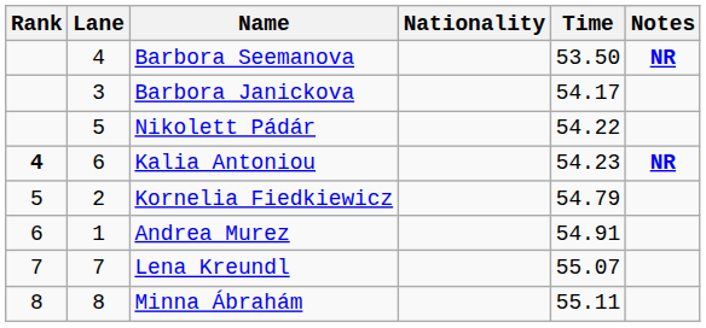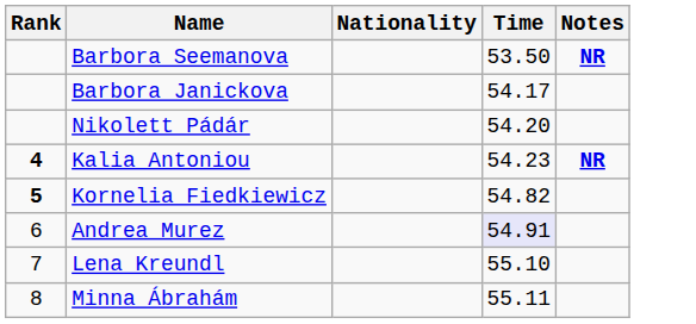- column: Lane | 4 | 3 | 5 | 6 | 2 | 1 | 7 | 8
Nikolett Pádár | Time: 54.22 -> 54.20
Kornelia Fiedkiewicz | Rank: normal -> bold
Kornelia Fiedkiewicz | Time: 54.79 -> 54.82
Andrea Murez | Time: no background -> lavender background
Lena Kreundl | Time: 55.07 -> 55.10
